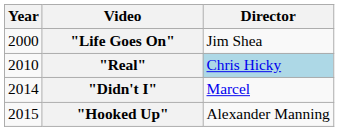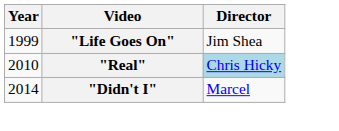"Life Goes On" | Year: 2000 -> 1999
- row: 2015 | "Hooked Up" | Alexander Manning
